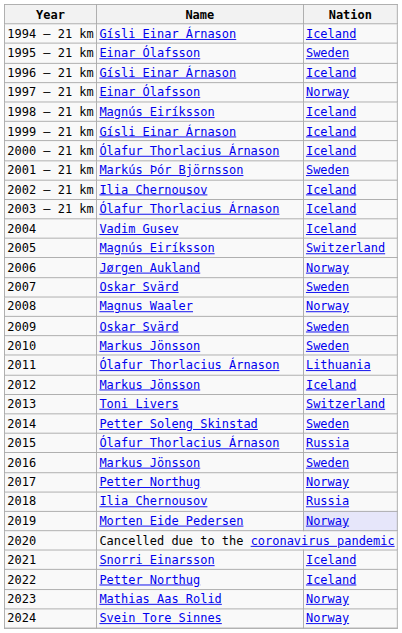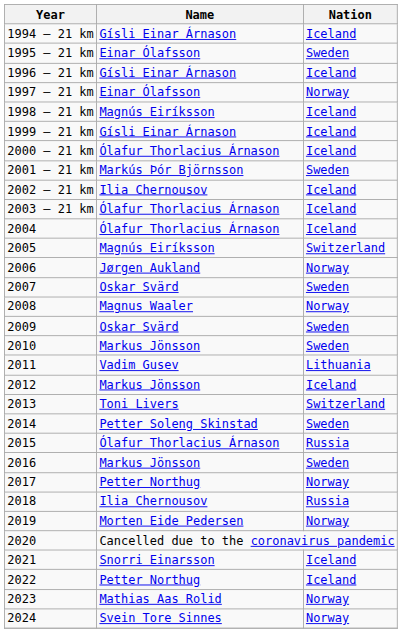2004 | Name: Vadim Gusev -> Ólafur Thorlacius Árnason
2011 | Name: Ólafur Thorlacius Árnason -> Vadim Gusev
2019 | Nation: lavender background -> no background
